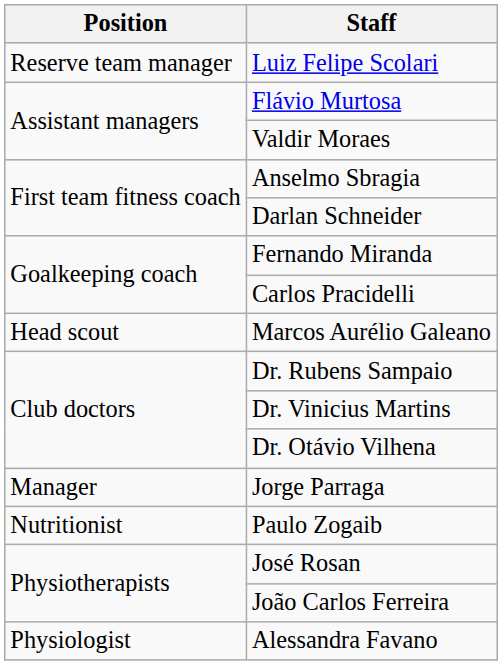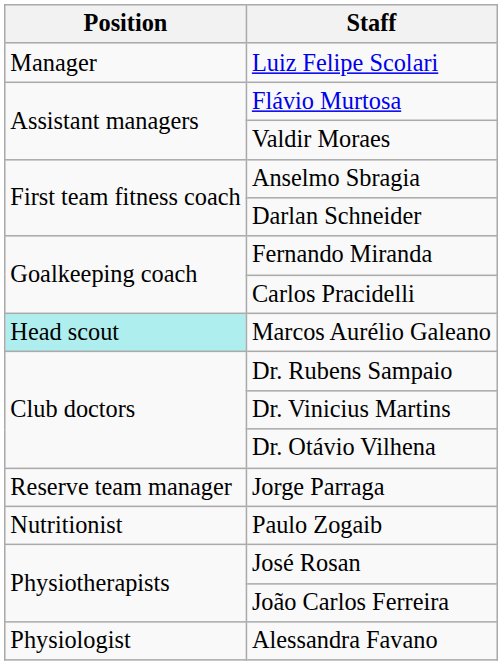Luiz Felipe Scolari | Position: Reserve team manager -> Manager
Marcos Aurélio Galeano | Position: no background -> paleturquoise background
Jorge Parraga | Position: Manager -> Reserve team manager
